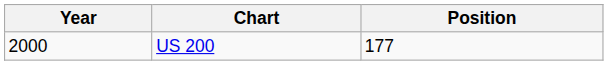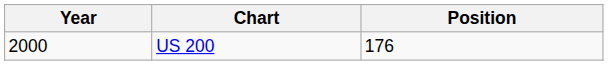US 200 | Position: 177 -> 176
